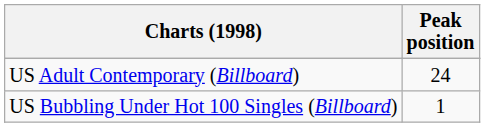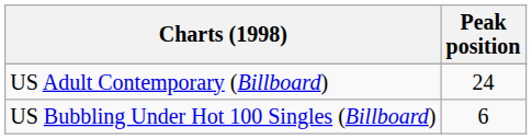US Bubbling Under Hot 100 Singles (Billboard) | Peak position: 1 -> 6
